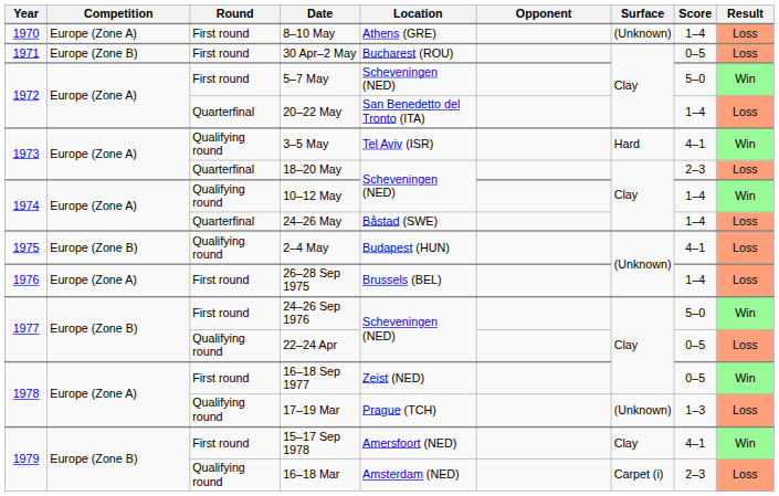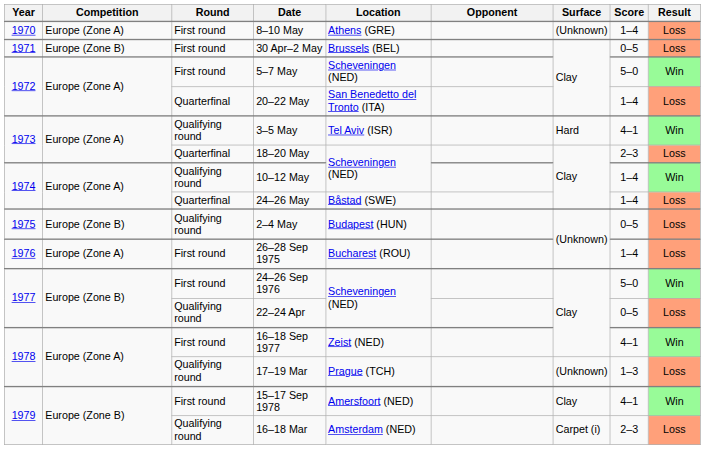30 Apr–2 May | Location: Bucharest (ROU) -> Brussels (BEL)
2–4 May | Score: 4–1 -> 0–5
26–28 Sep 1975 | Location: Brussels (BEL) -> Bucharest (ROU)
16–18 Sep 1977 | Score: 0–5 -> 4–1
